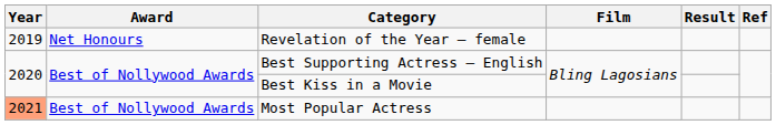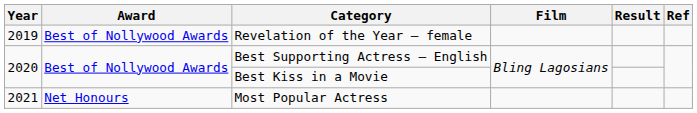Revelation of the Year – female | Award: Net Honours -> Best of Nollywood Awards
Most Popular Actress | Year: lightsalmon background -> no background
Most Popular Actress | Award: Best of Nollywood Awards -> Net Honours
